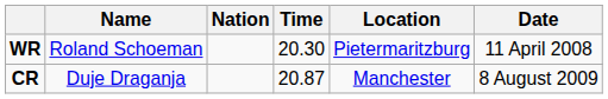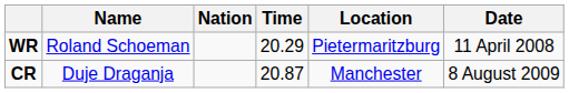WR | Time: 20.30 -> 20.29
